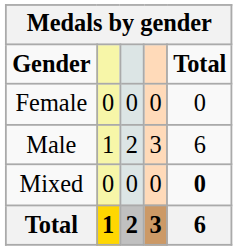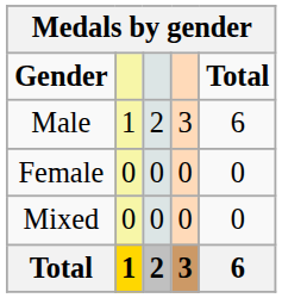rows swapped: Male <-> Female
Mixed | Total: bold -> normal
